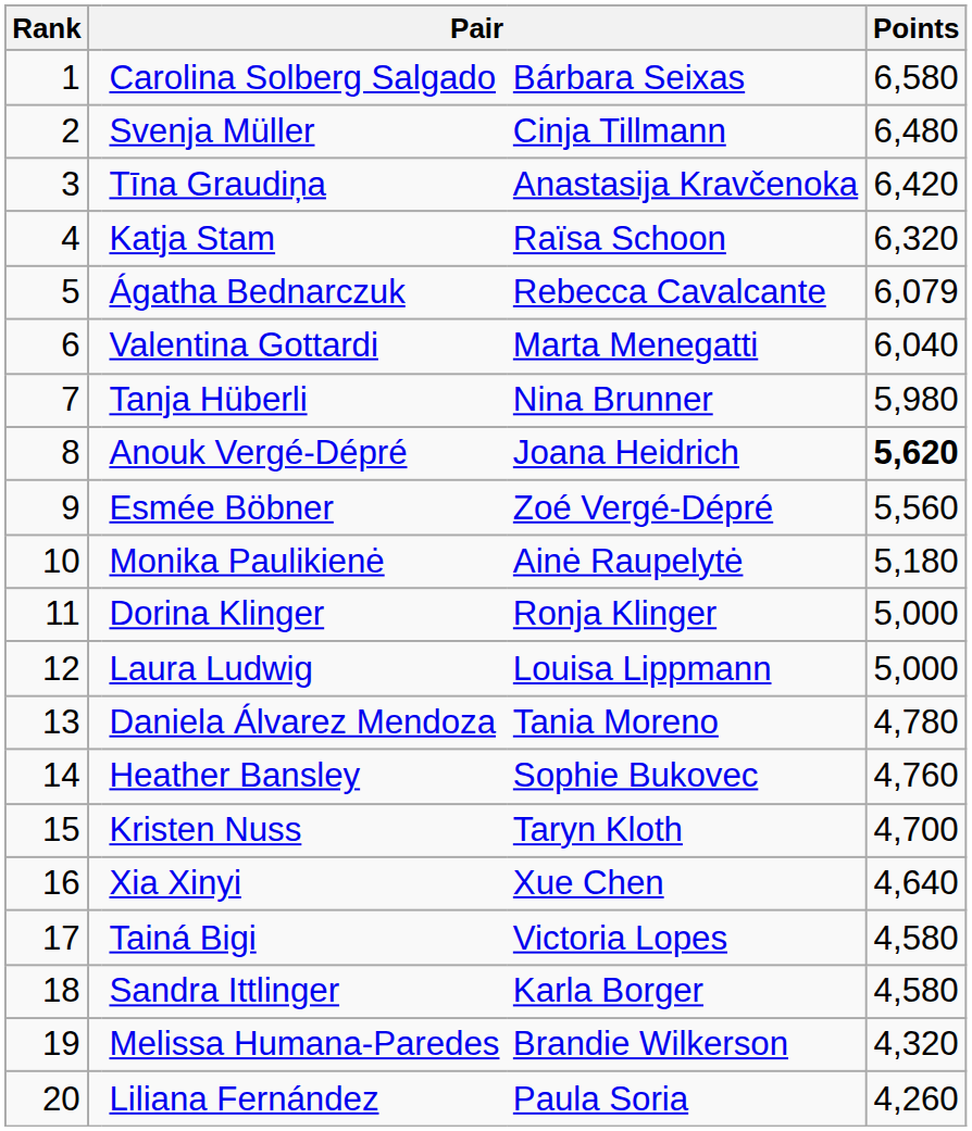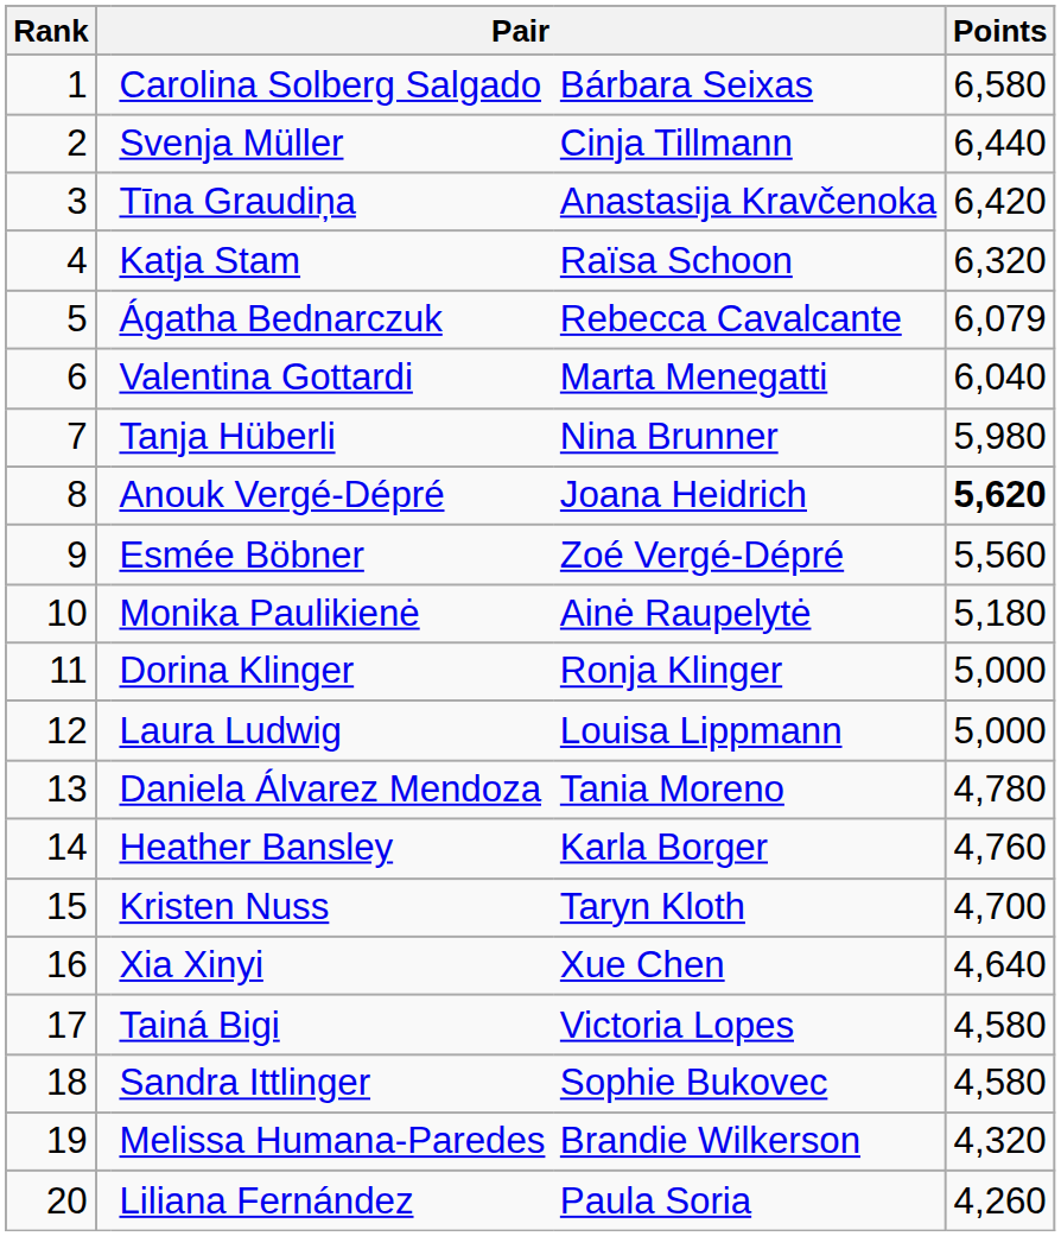Svenja Müller | Points: 6,480 -> 6,440
Heather Bansley | column 4: Sophie Bukovec -> Karla Borger
Sandra Ittlinger | column 4: Karla Borger -> Sophie Bukovec
